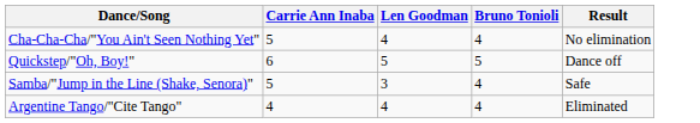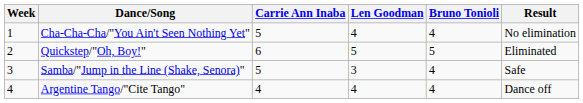+ column: Week | 1 | 2 | 3 | 4
Quickstep/"Oh, Boy!" | Result: Dance off -> Eliminated
Argentine Tango/"Cite Tango" | Result: Eliminated -> Dance off
